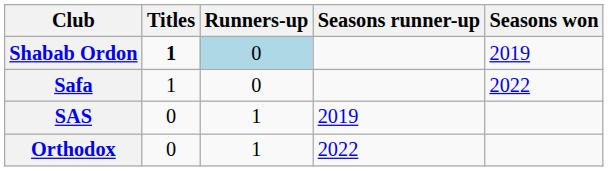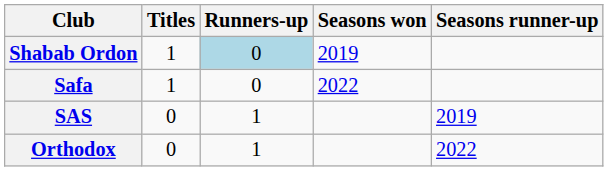columns swapped: Seasons won <-> Seasons runner-up
Shabab Ordon | Titles: bold -> normal
